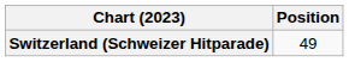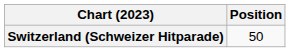Switzerland (Schweizer Hitparade) | Position: 49 -> 50
